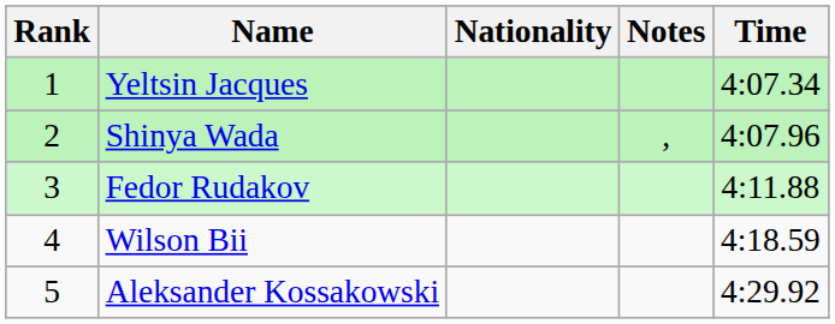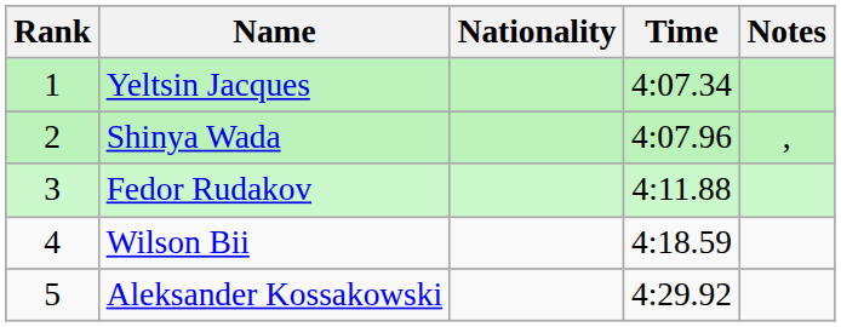columns swapped: Time <-> Notes
